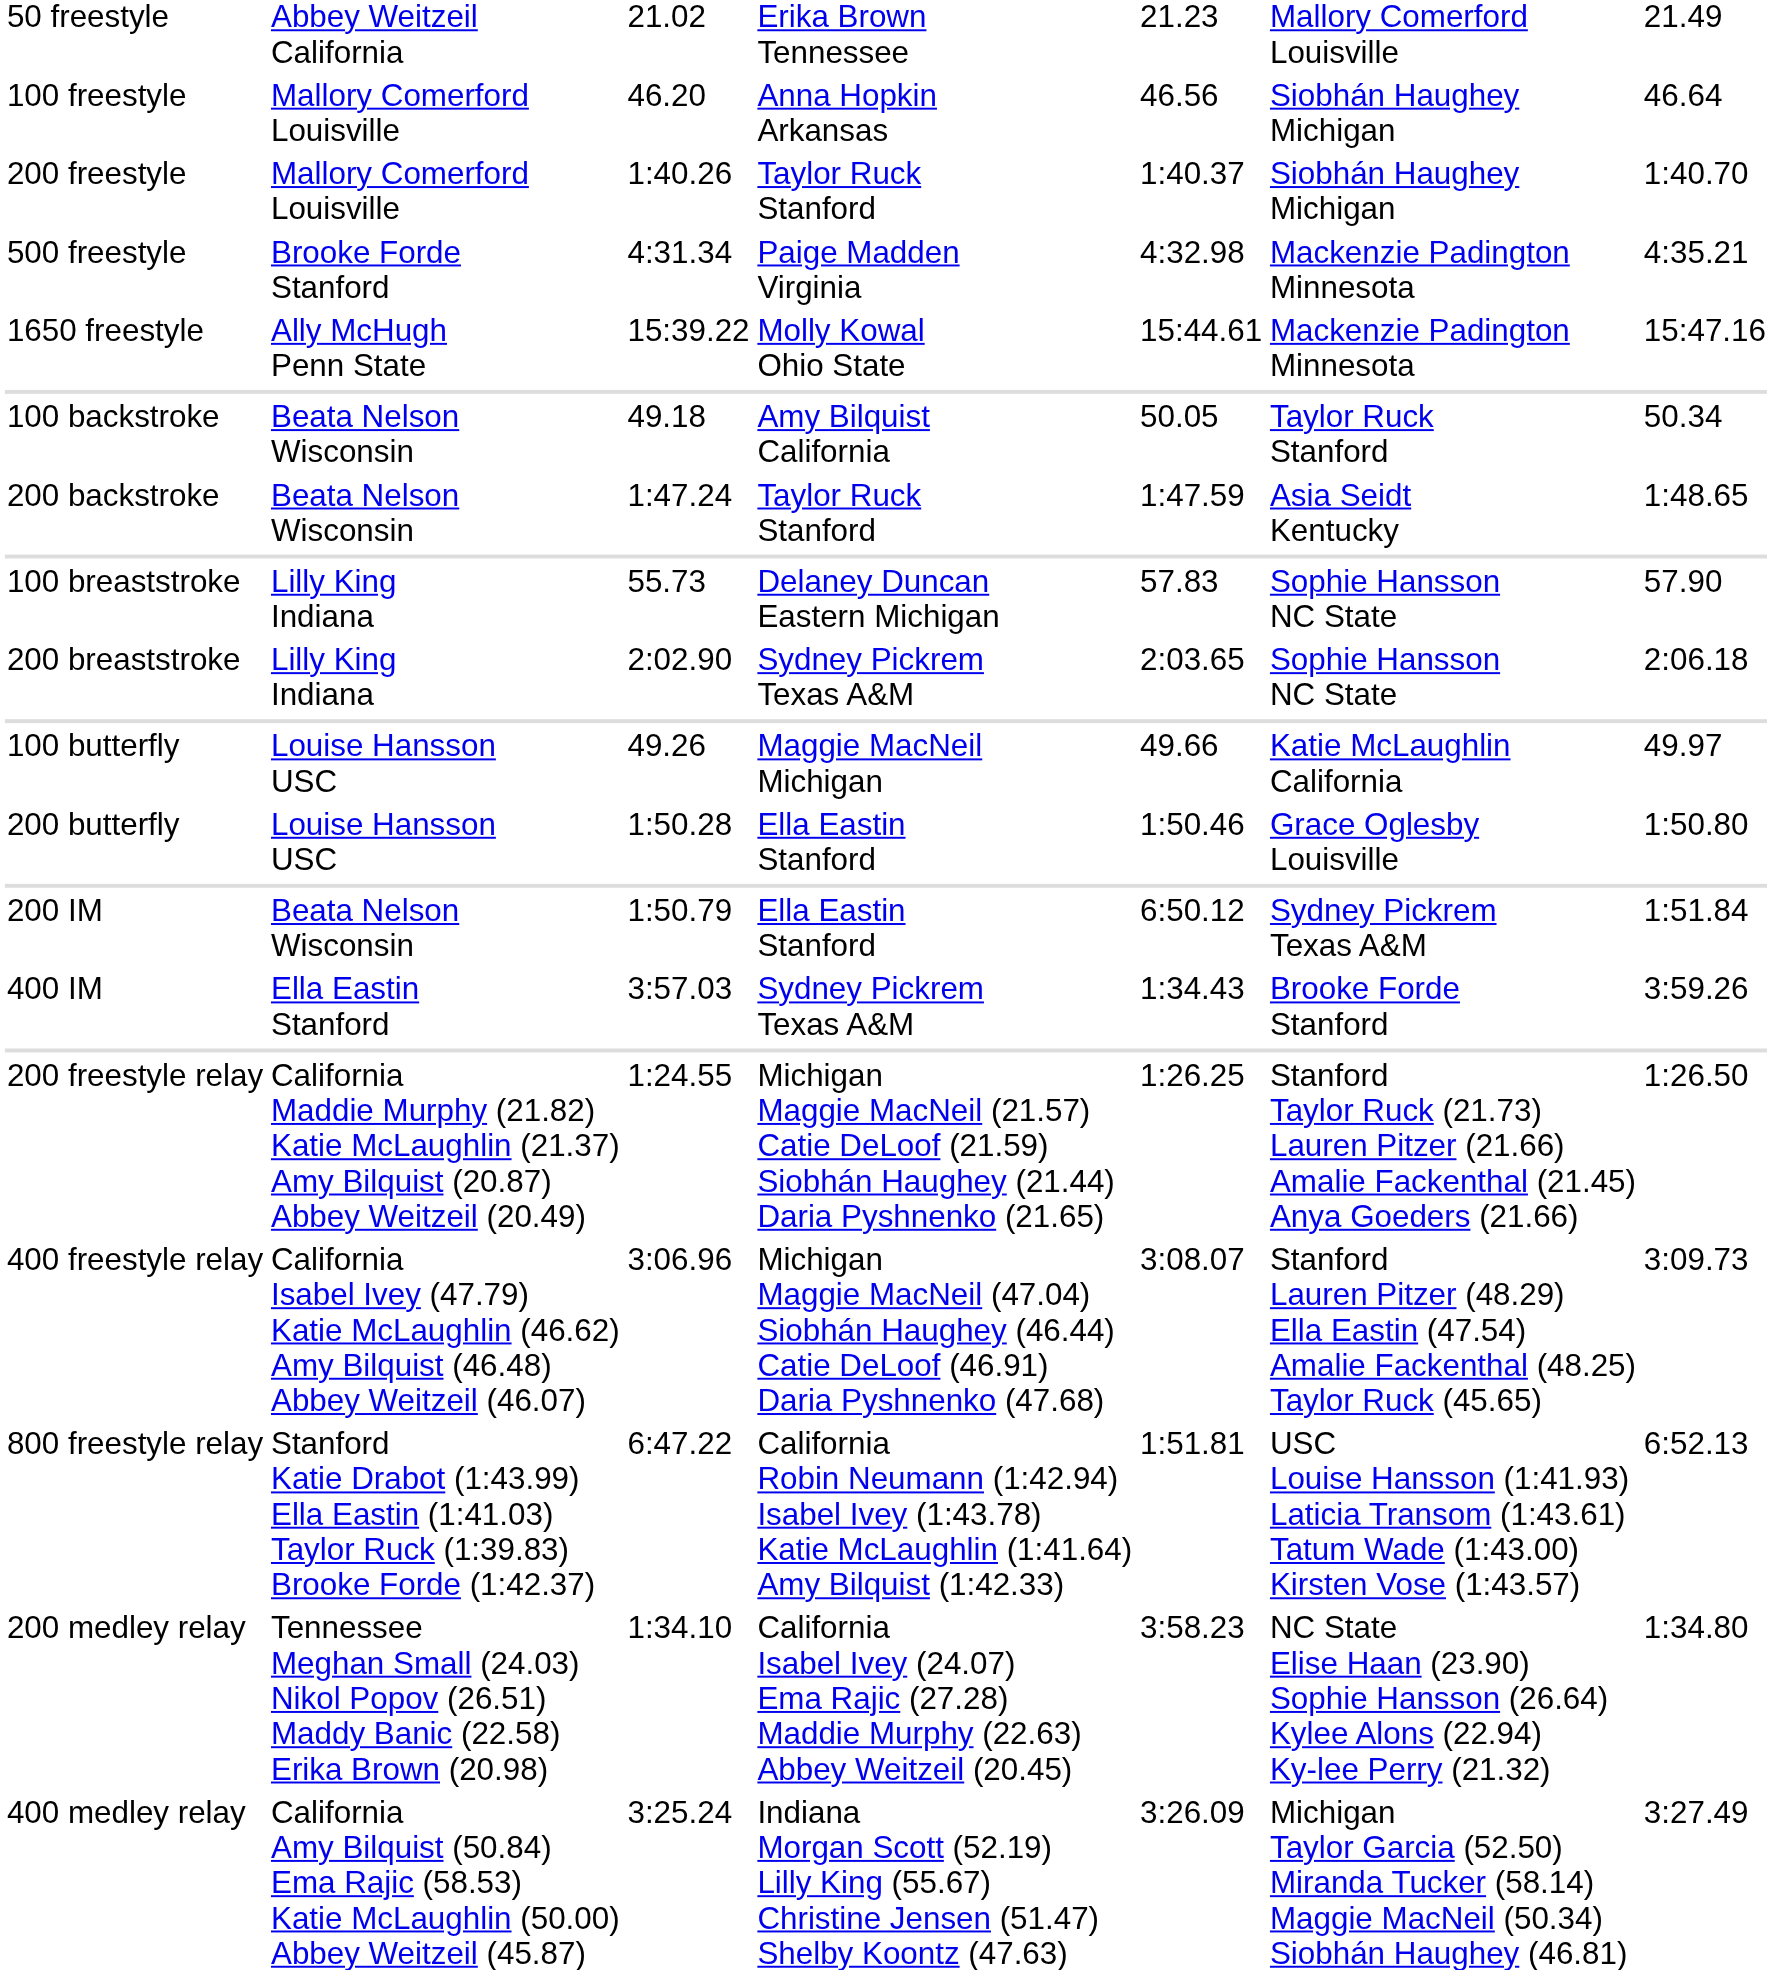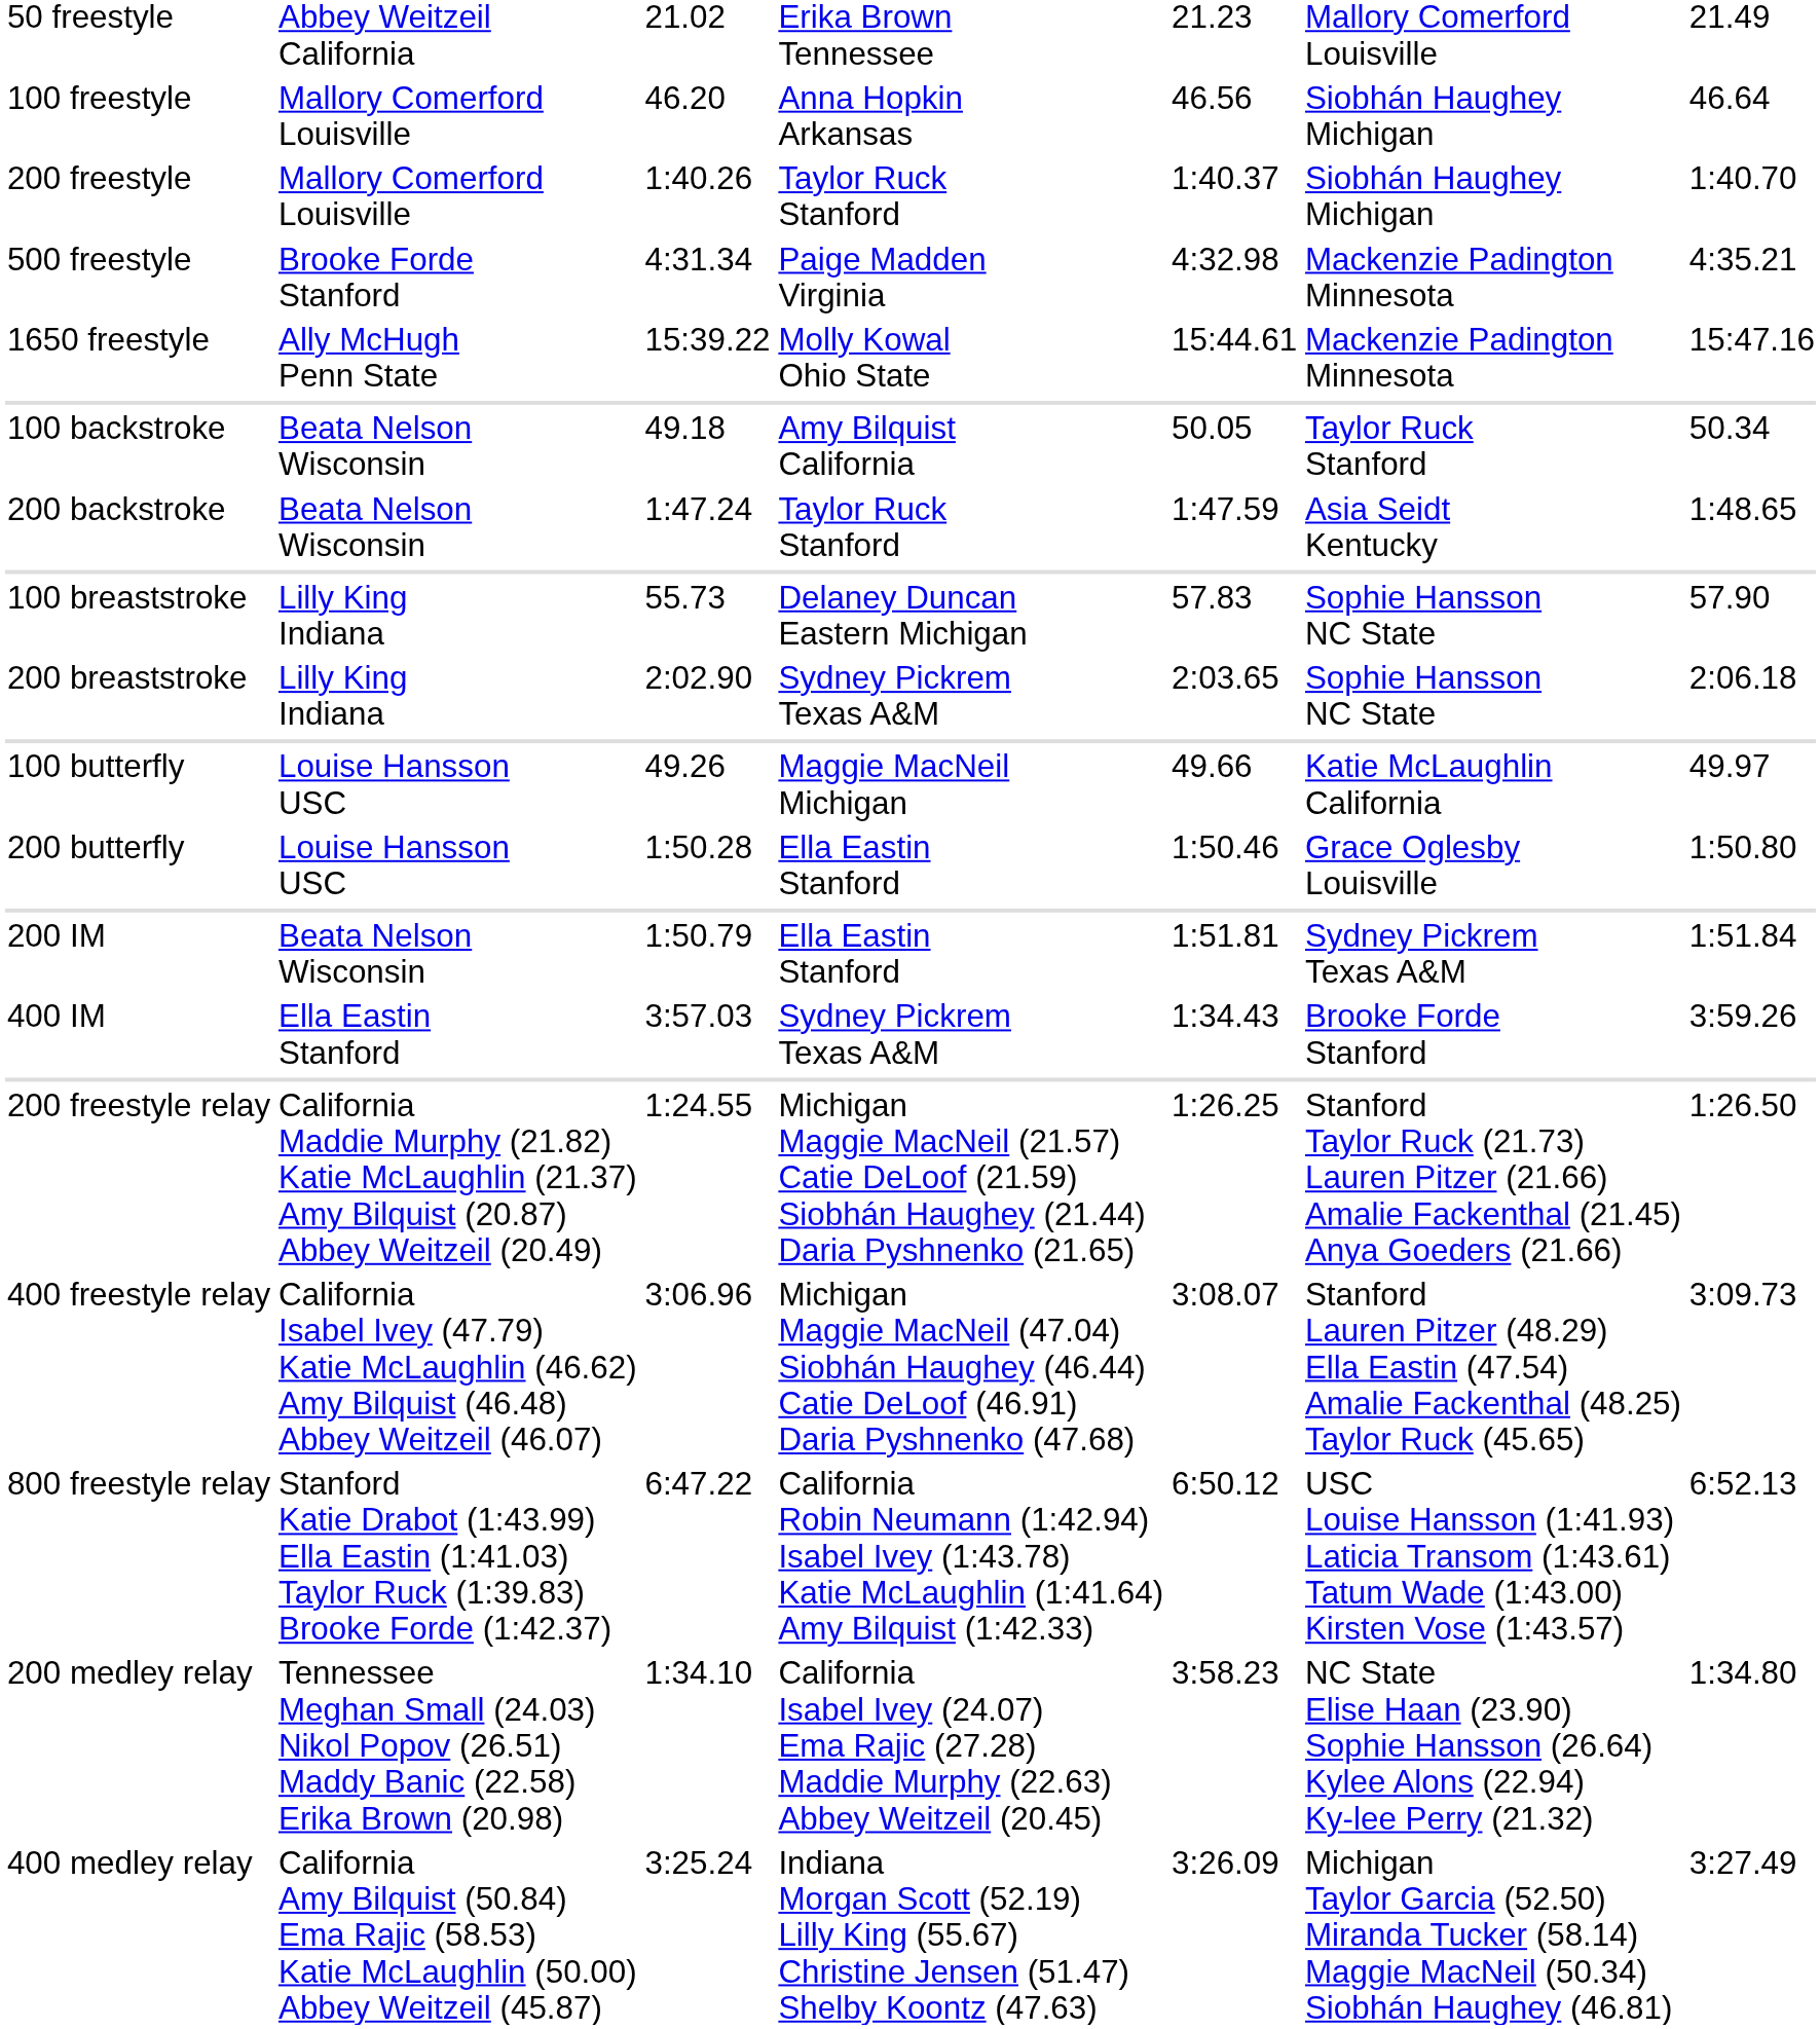200 IM | column 5: 6:50.12 -> 1:51.81
800 freestyle relay | column 5: 1:51.81 -> 6:50.12
